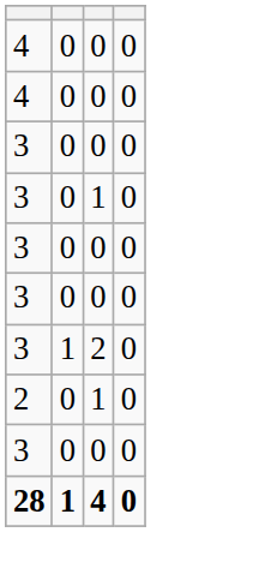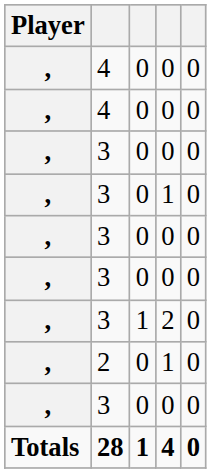+ column: Player | , | , | , | , | , | , | , | , | , | Totals
